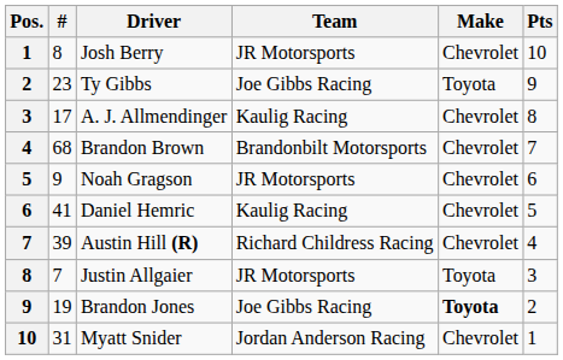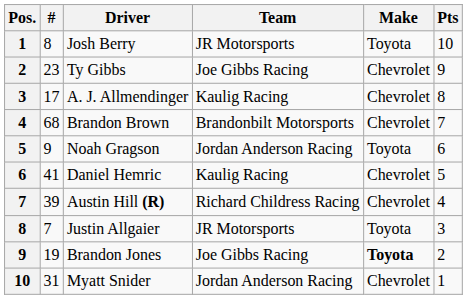Josh Berry | Make: Chevrolet -> Toyota
Ty Gibbs | Make: Toyota -> Chevrolet
Noah Gragson | Team: JR Motorsports -> Jordan Anderson Racing
Noah Gragson | Make: Chevrolet -> Toyota
